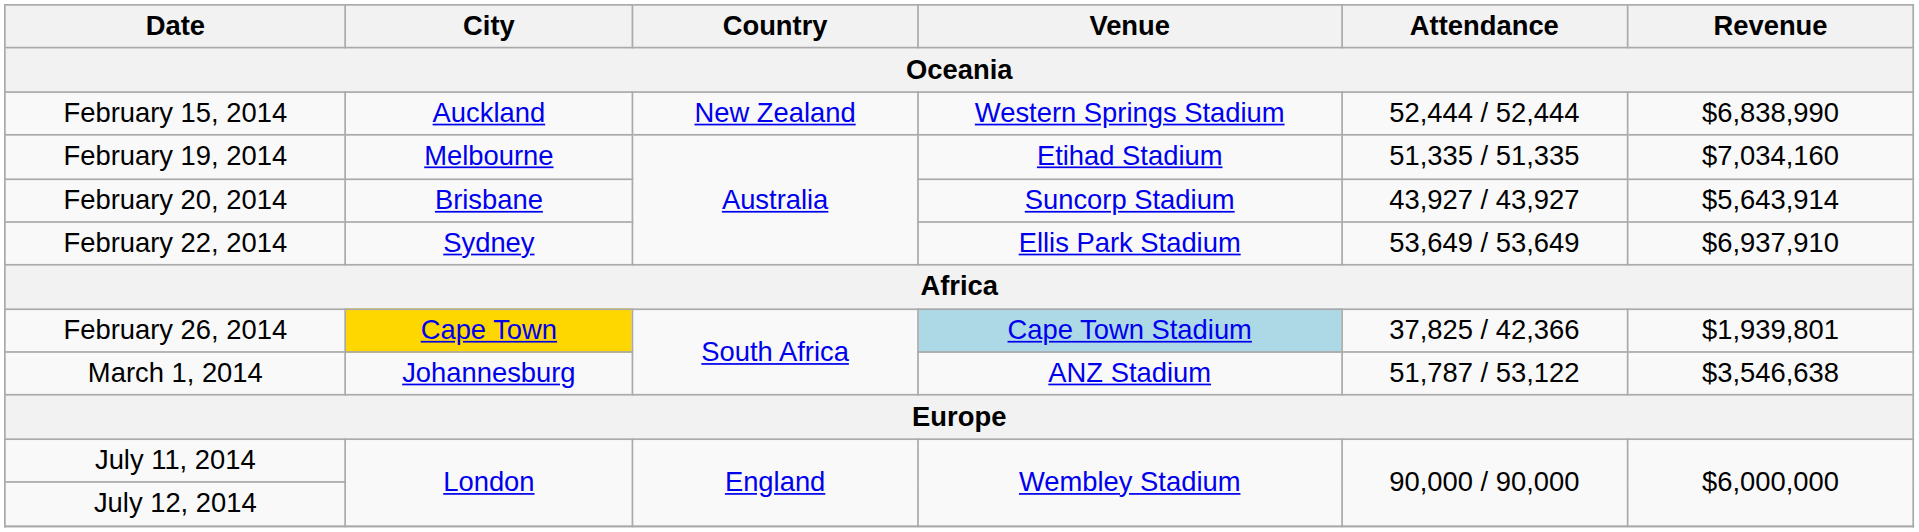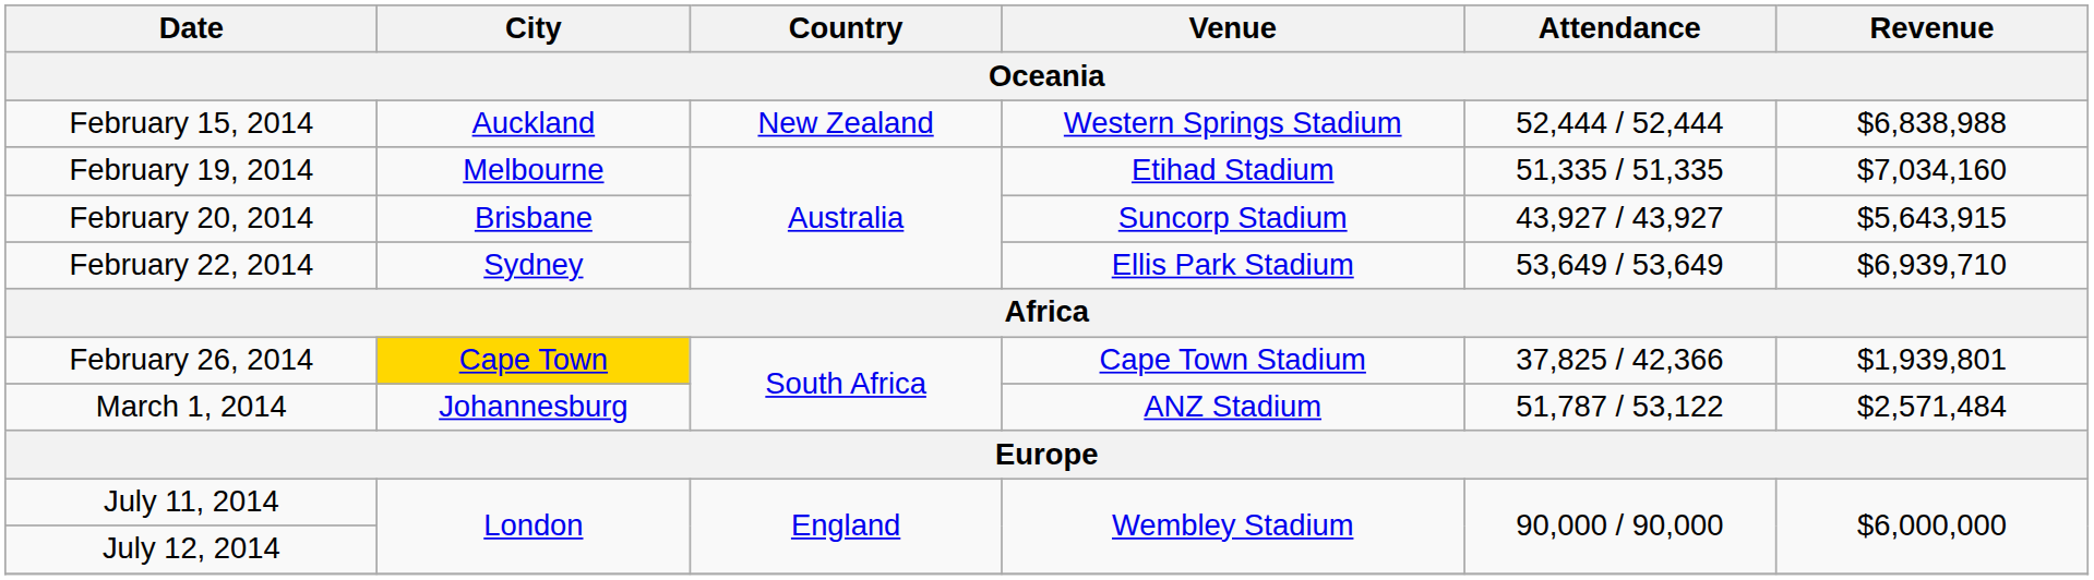February 15, 2014 | Revenue: $6,838,990 -> $6,838,988
February 20, 2014 | Revenue: $5,643,914 -> $5,643,915
February 22, 2014 | Revenue: $6,937,910 -> $6,939,710
February 26, 2014 | Venue: lightblue background -> no background
March 1, 2014 | Revenue: $3,546,638 -> $2,571,484
